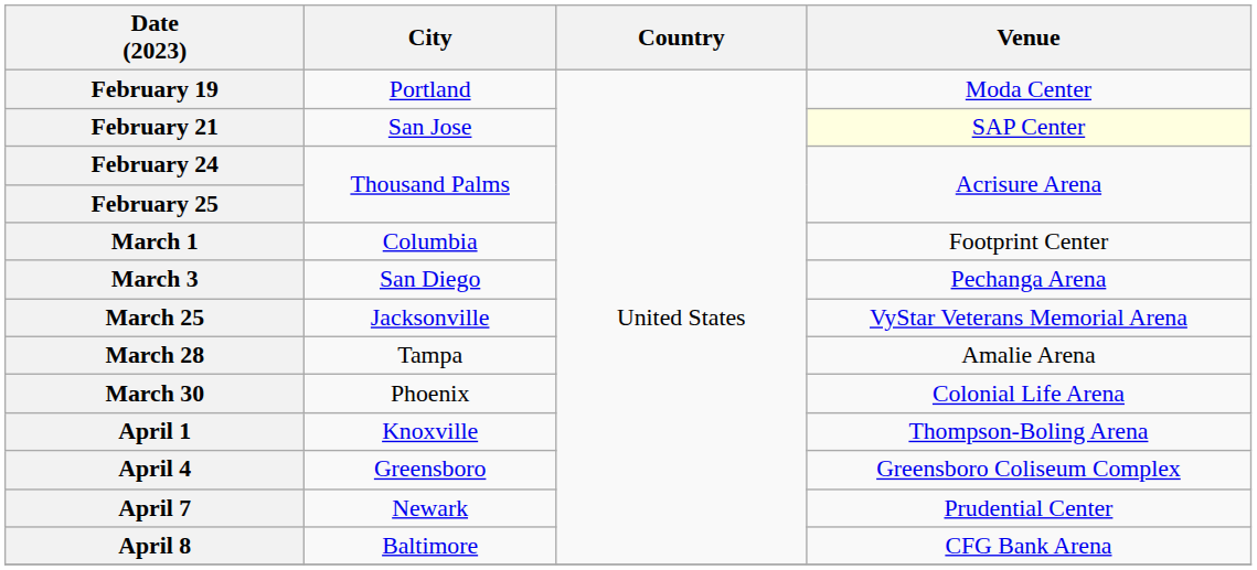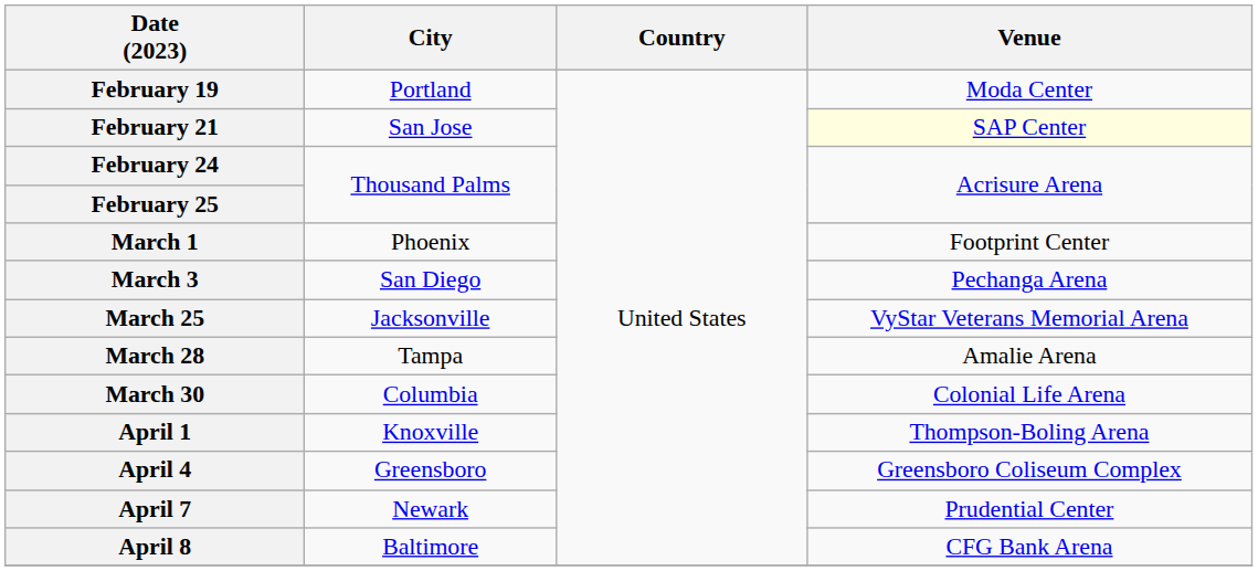March 1 | City: Columbia -> Phoenix
March 30 | City: Phoenix -> Columbia
